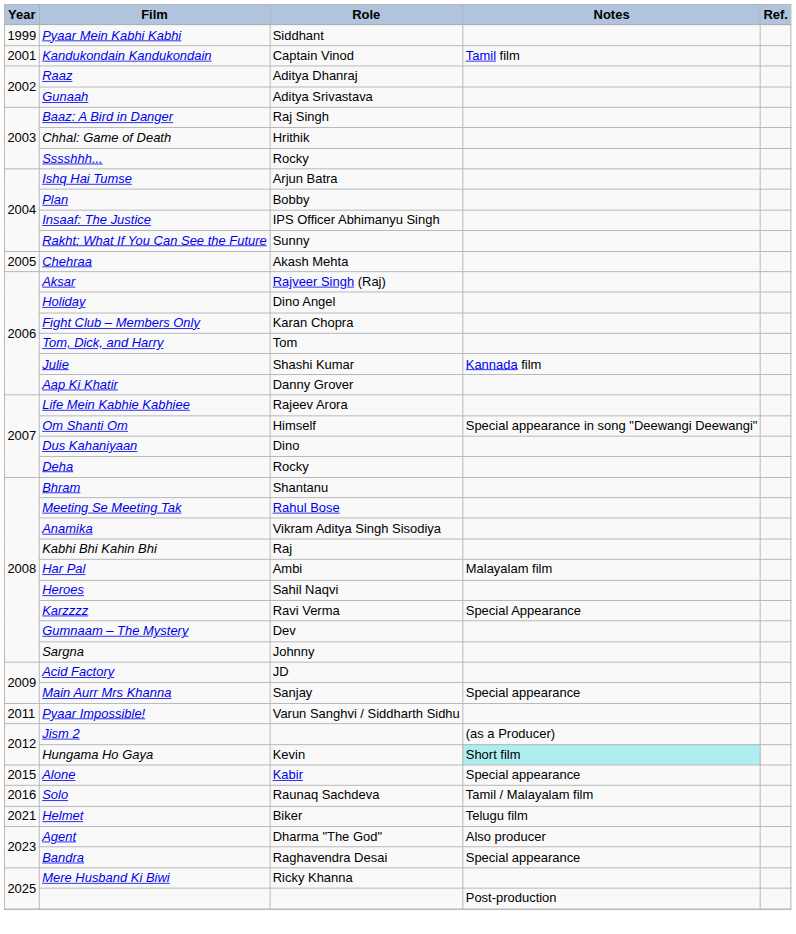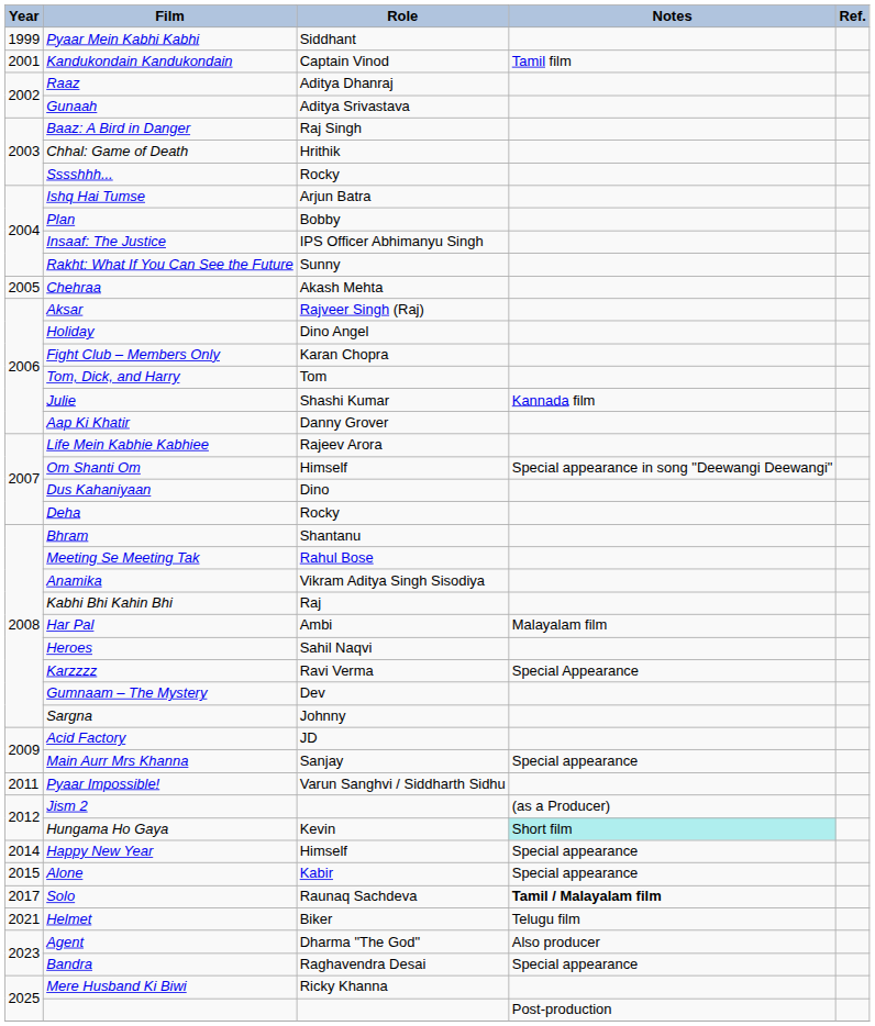+ row: 2014 | Happy New Year | Himself | Special appearance
Solo | Year: 2016 -> 2017
Solo | Notes: normal -> bold
